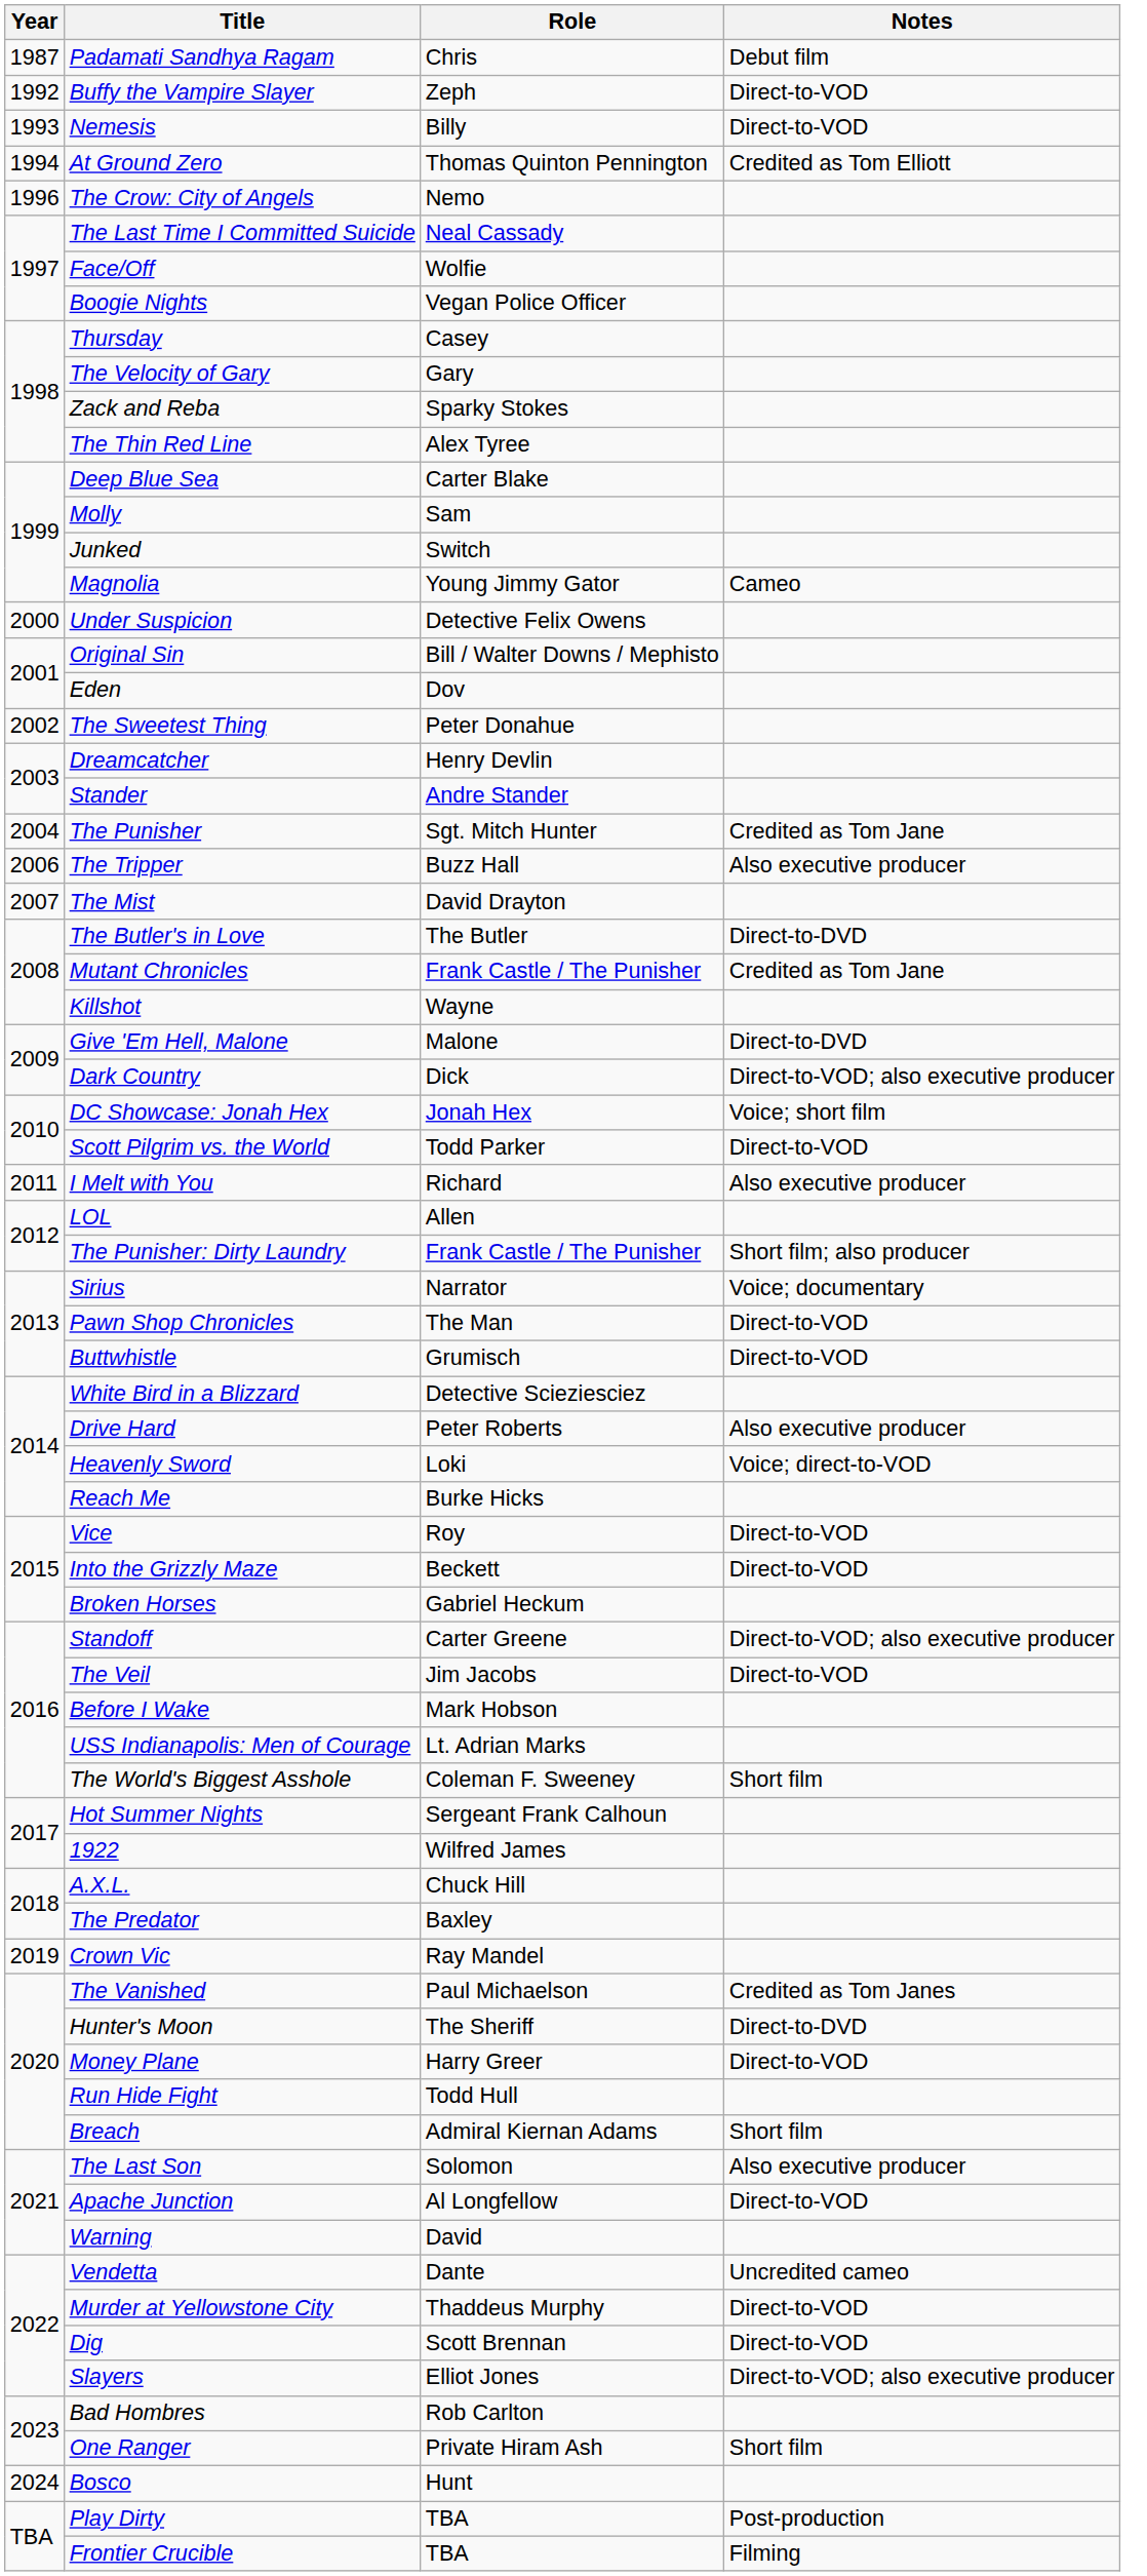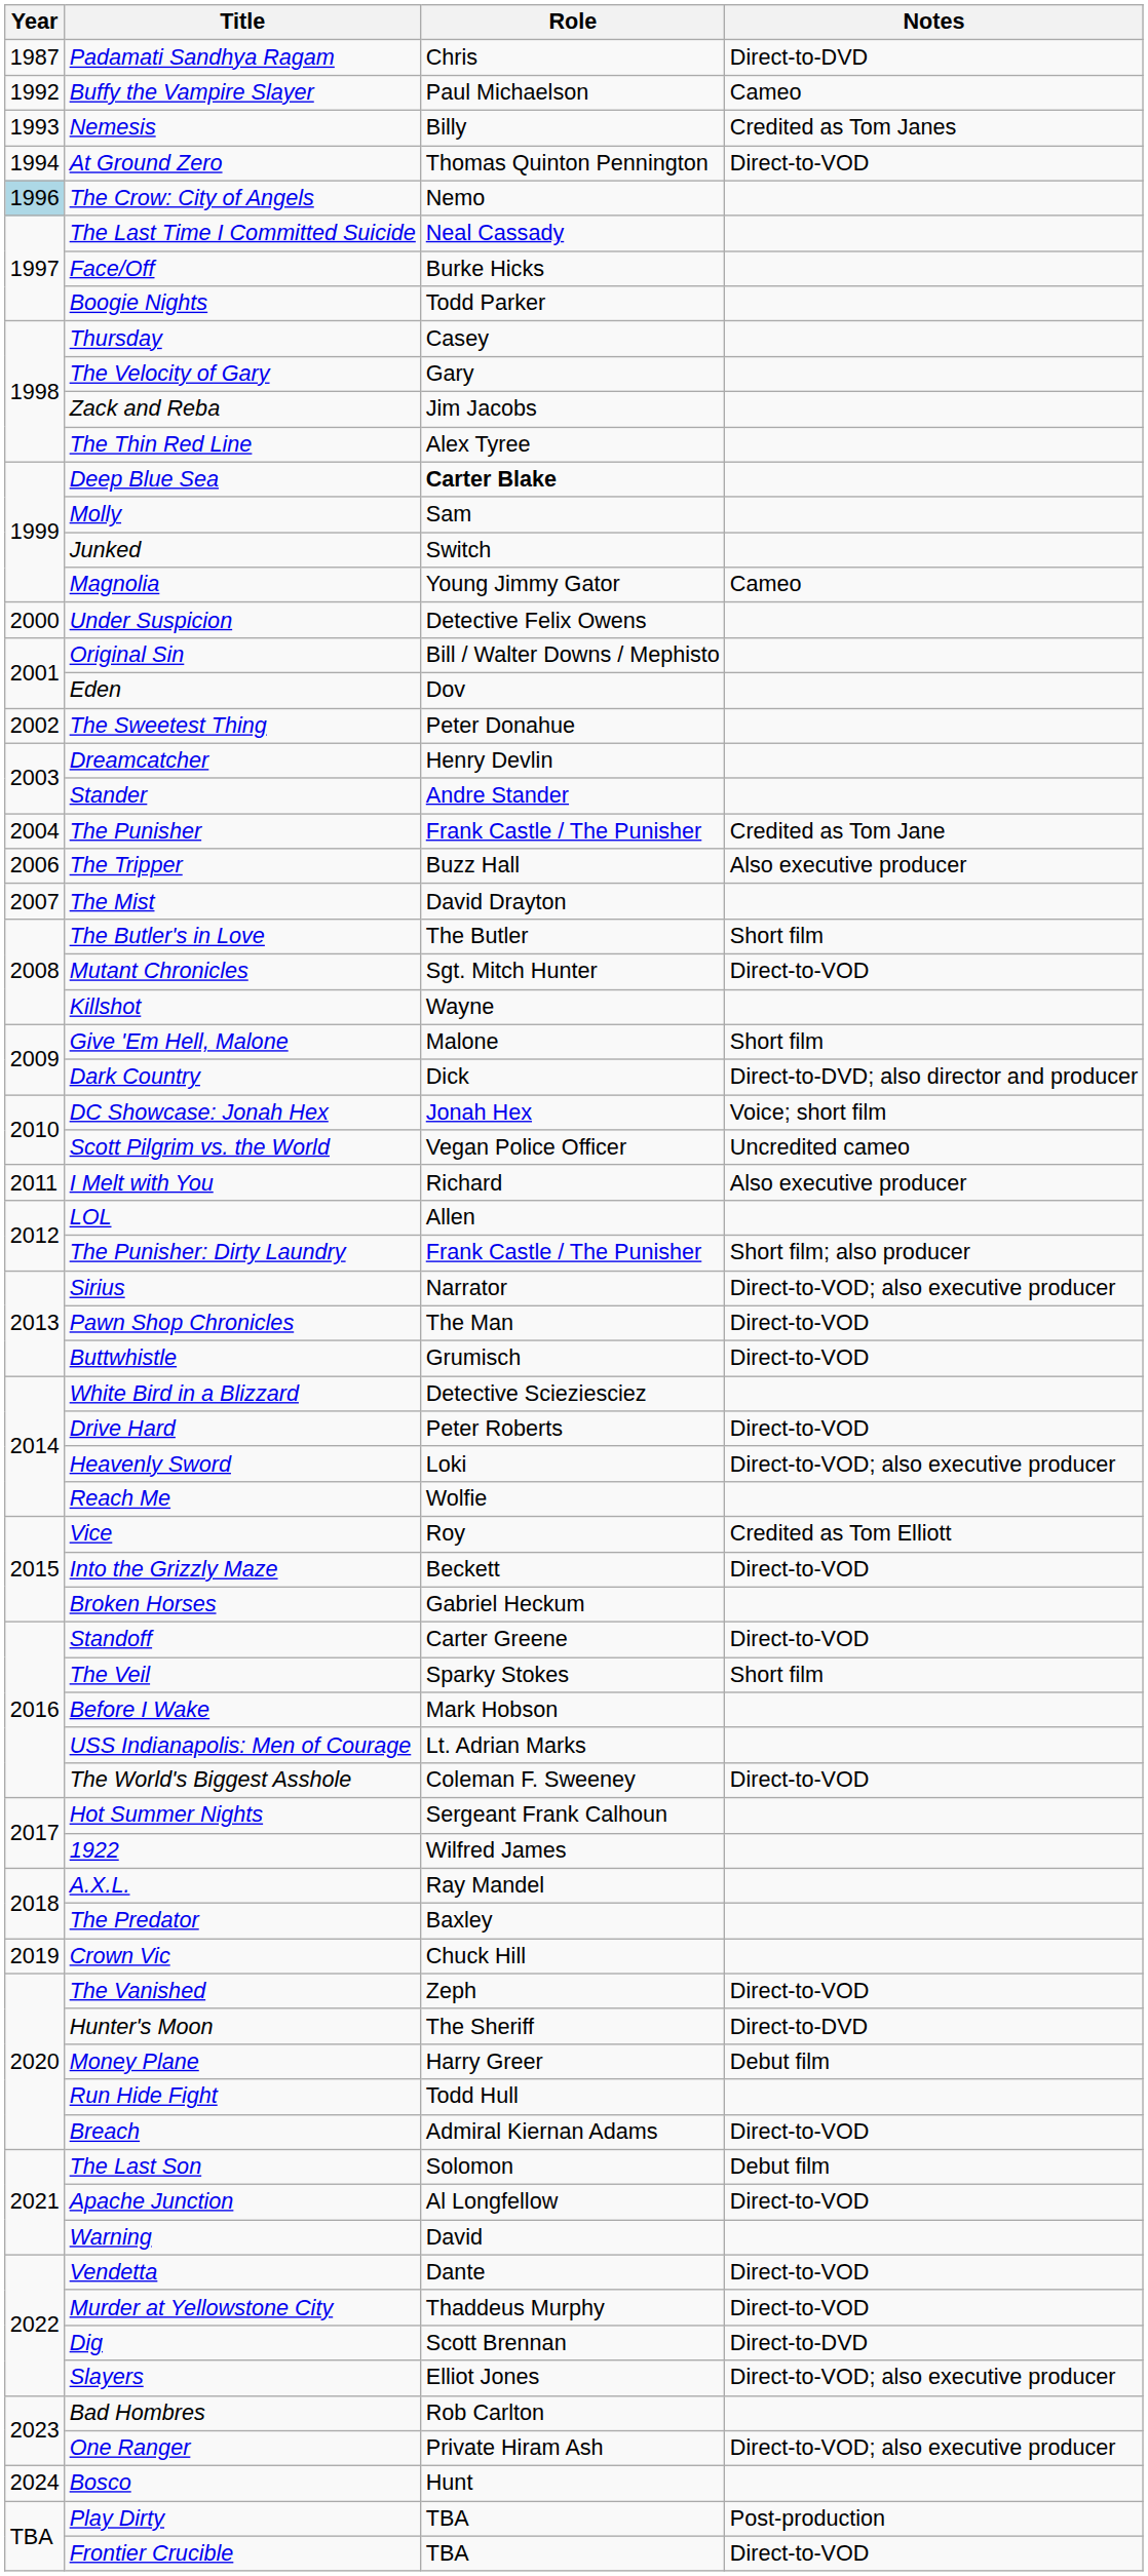Padamati Sandhya Ragam | Notes: Debut film -> Direct-to-DVD
Buffy the Vampire Slayer | Role: Zeph -> Paul Michaelson
Buffy the Vampire Slayer | Notes: Direct-to-VOD -> Cameo
Nemesis | Notes: Direct-to-VOD -> Credited as Tom Janes
At Ground Zero | Notes: Credited as Tom Elliott -> Direct-to-VOD
The Crow: City of Angels | Year: no background -> lightblue background
Face/Off | Role: Wolfie -> Burke Hicks
Boogie Nights | Role: Vegan Police Officer -> Todd Parker
Zack and Reba | Role: Sparky Stokes -> Jim Jacobs
Deep Blue Sea | Role: normal -> bold
The Punisher | Role: Sgt. Mitch Hunter -> Frank Castle / The Punisher
The Butler's in Love | Notes: Direct-to-DVD -> Short film
Mutant Chronicles | Role: Frank Castle / The Punisher -> Sgt. Mitch Hunter
Mutant Chronicles | Notes: Credited as Tom Jane -> Direct-to-VOD
Give 'Em Hell, Malone | Notes: Direct-to-DVD -> Short film
Dark Country | Notes: Direct-to-VOD; also executive producer -> Direct-to-DVD; also director and producer
Scott Pilgrim vs. the World | Role: Todd Parker -> Vegan Police Officer
Scott Pilgrim vs. the World | Notes: Direct-to-VOD -> Uncredited cameo
Sirius | Notes: Voice; documentary -> Direct-to-VOD; also executive producer
Drive Hard | Notes: Also executive producer -> Direct-to-VOD
Heavenly Sword | Notes: Voice; direct-to-VOD -> Direct-to-VOD; also executive producer
Reach Me | Role: Burke Hicks -> Wolfie
Vice | Notes: Direct-to-VOD -> Credited as Tom Elliott
Standoff | Notes: Direct-to-VOD; also executive producer -> Direct-to-VOD
The Veil | Role: Jim Jacobs -> Sparky Stokes
The Veil | Notes: Direct-to-VOD -> Short film
The World's Biggest Asshole | Notes: Short film -> Direct-to-VOD
A.X.L. | Role: Chuck Hill -> Ray Mandel
Crown Vic | Role: Ray Mandel -> Chuck Hill
The Vanished | Role: Paul Michaelson -> Zeph
The Vanished | Notes: Credited as Tom Janes -> Direct-to-VOD
Money Plane | Notes: Direct-to-VOD -> Debut film
Breach | Notes: Short film -> Direct-to-VOD
The Last Son | Notes: Also executive producer -> Debut film
Vendetta | Notes: Uncredited cameo -> Direct-to-VOD
Dig | Notes: Direct-to-VOD -> Direct-to-DVD
One Ranger | Notes: Short film -> Direct-to-VOD; also executive producer
Frontier Crucible | Notes: Filming -> Direct-to-VOD
